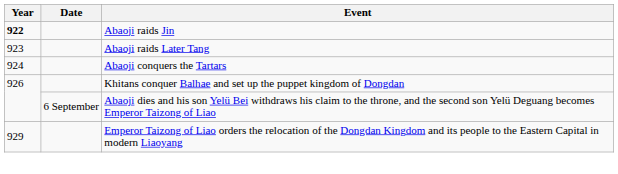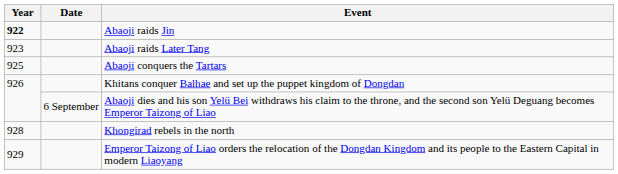Abaoji conquers the Tartars | Year: 924 -> 925
+ row: 928 | Khongirad rebels in the north
